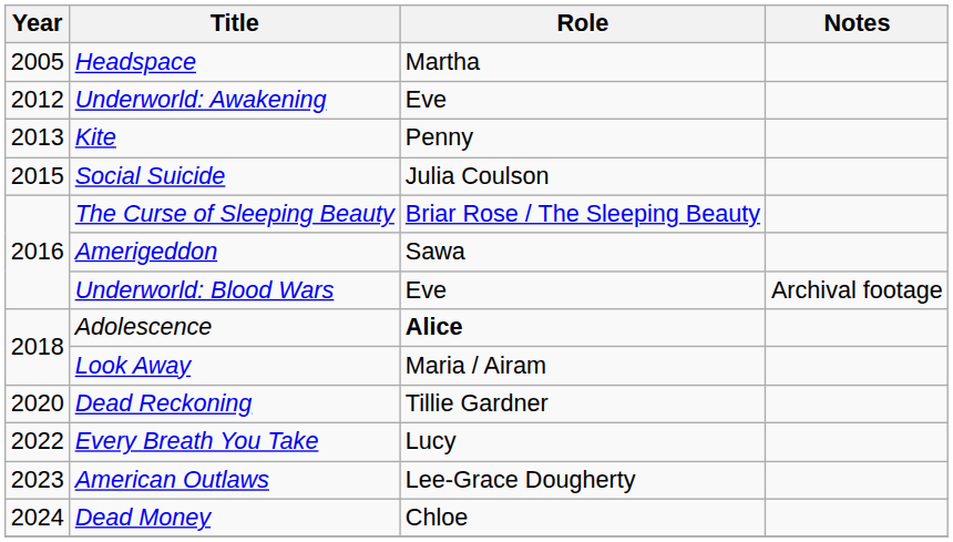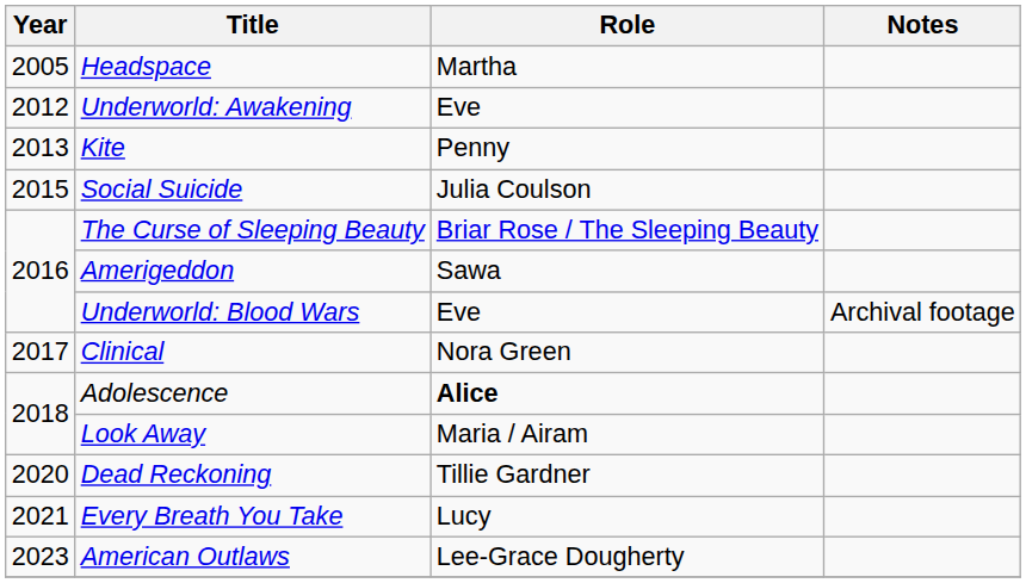+ row: 2017 | Clinical | Nora Green
Every Breath You Take | Year: 2022 -> 2021
- row: 2024 | Dead Money | Chloe
